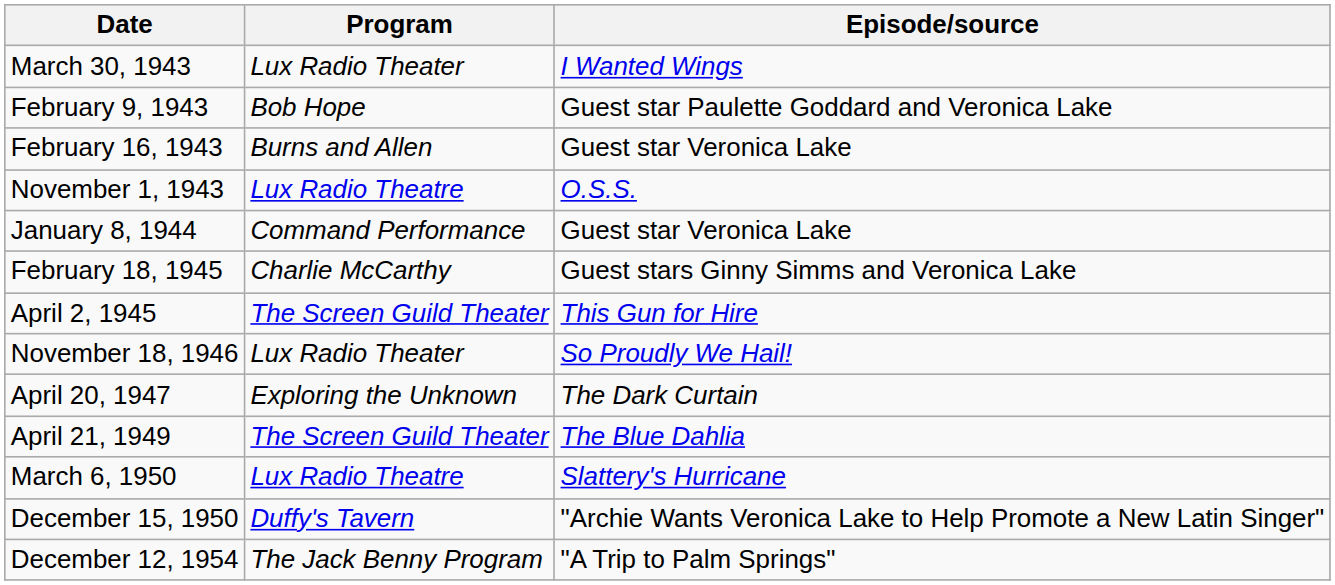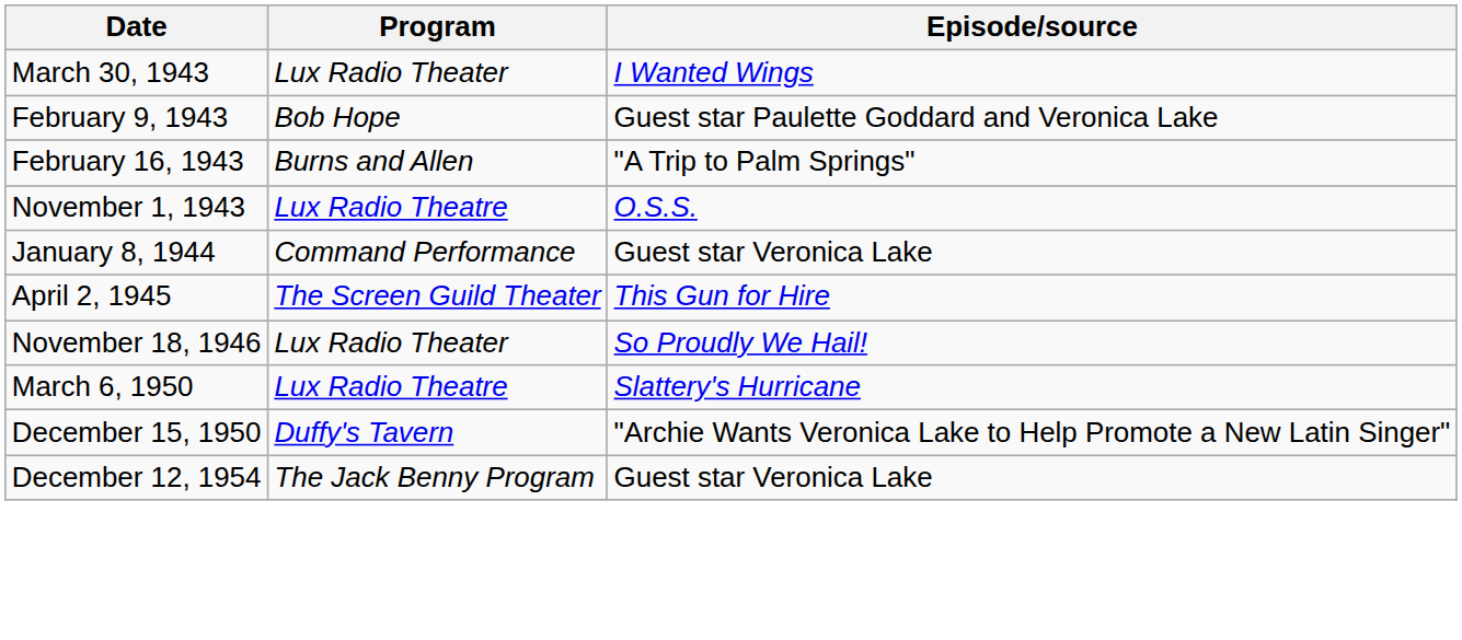February 16, 1943 | Episode/source: Guest star Veronica Lake -> "A Trip to Palm Springs"
- row: February 18, 1945 | Charlie McCarthy | Guest stars Ginny Simms and Veronica Lake
- row: April 20, 1947 | Exploring the Unknown | The Dark Curtain
- row: April 21, 1949 | The Screen Guild Theater | The Blue Dahlia
December 12, 1954 | Episode/source: "A Trip to Palm Springs" -> Guest star Veronica Lake
